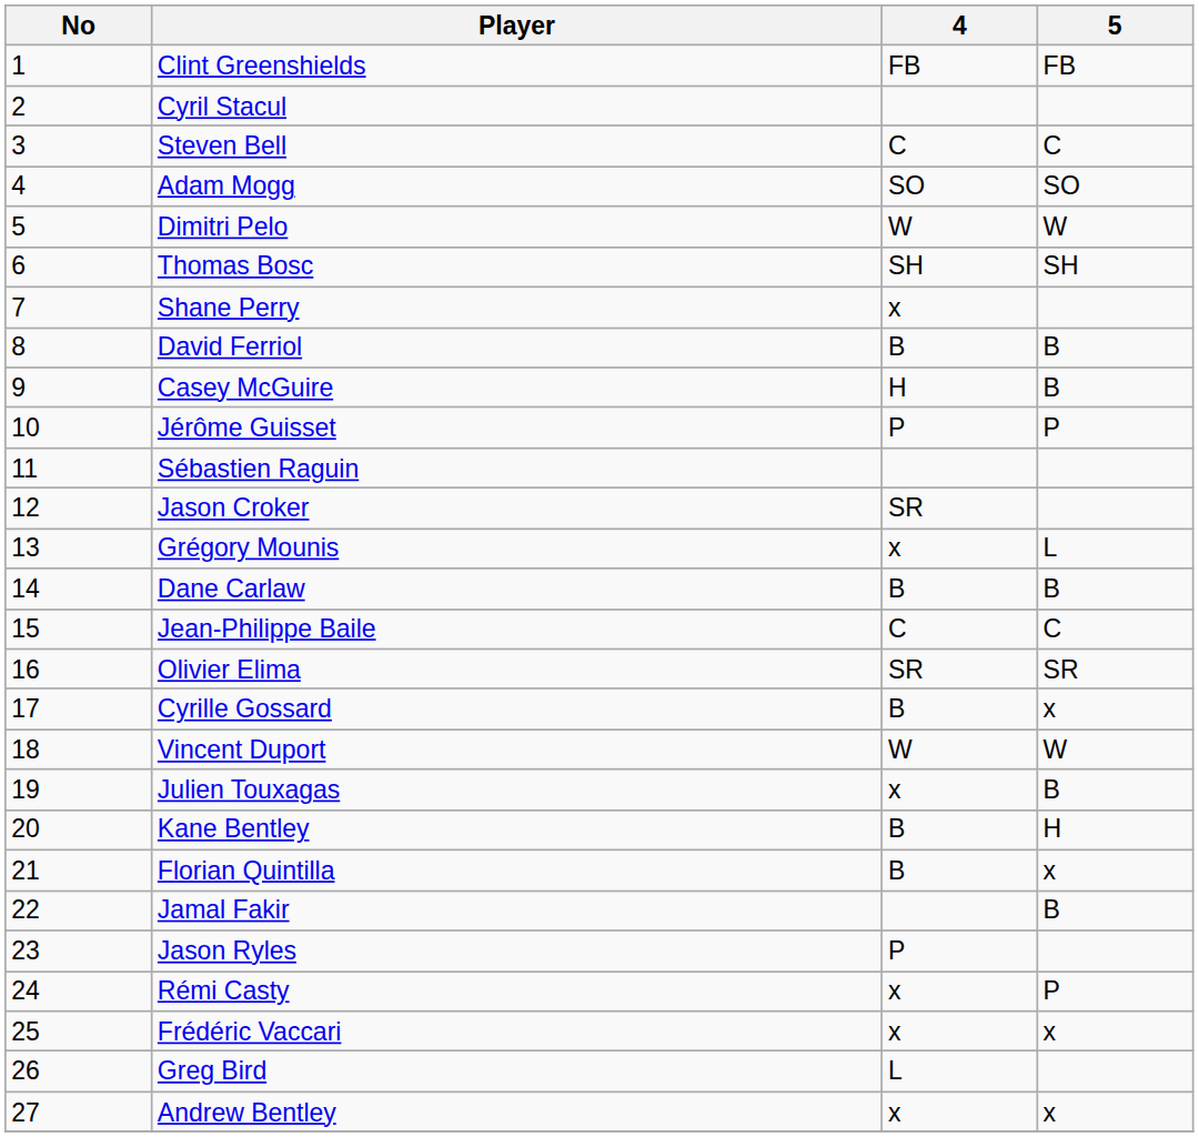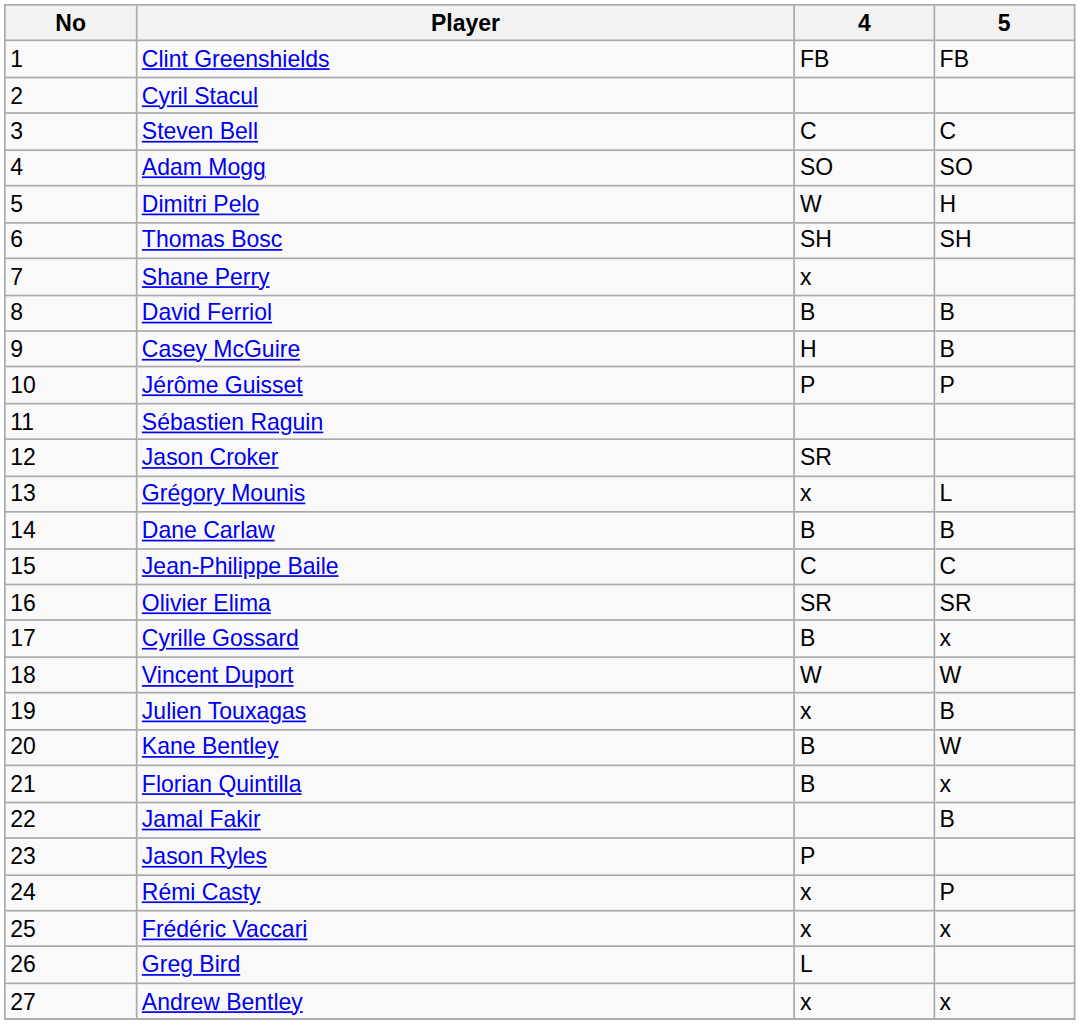Dimitri Pelo | 5: W -> H
Kane Bentley | 5: H -> W
